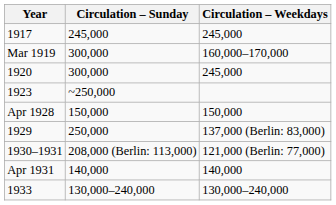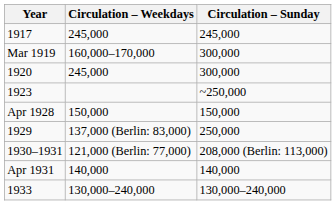columns swapped: Circulation – Weekdays <-> Circulation – Sunday
